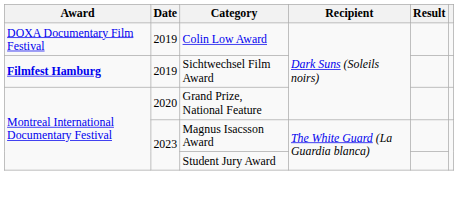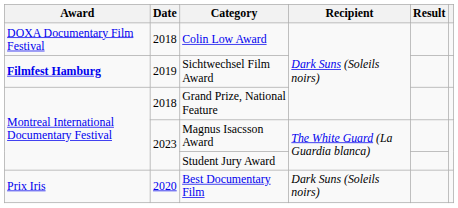Colin Low Award | Date: 2019 -> 2018
Grand Prize, National Feature | Date: 2020 -> 2018
+ row: Prix Iris | 2020 | Best Documentary Film | Dark Suns (Soleils noirs)
